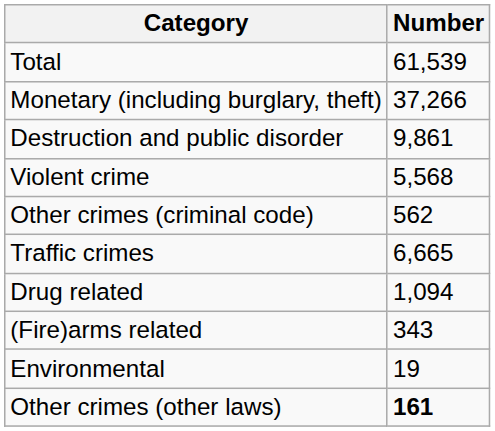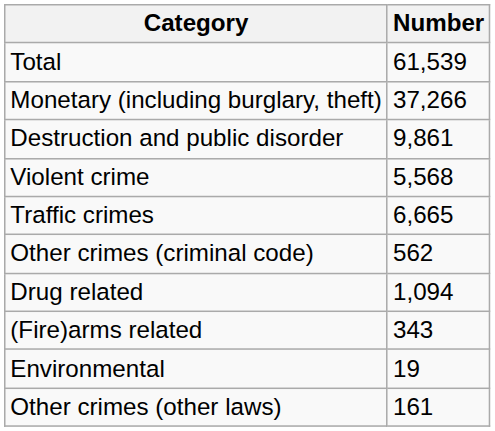rows swapped: Other crimes (criminal code) <-> Traffic crimes
Other crimes (other laws) | Number: bold -> normal
